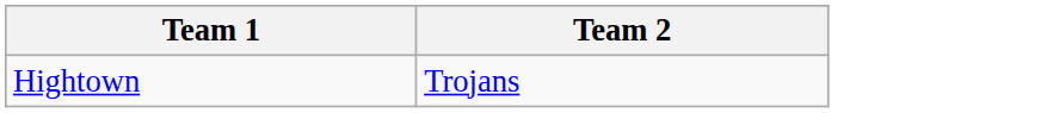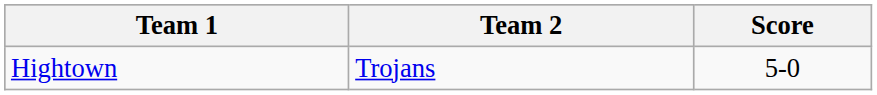+ column: Score | 5-0
